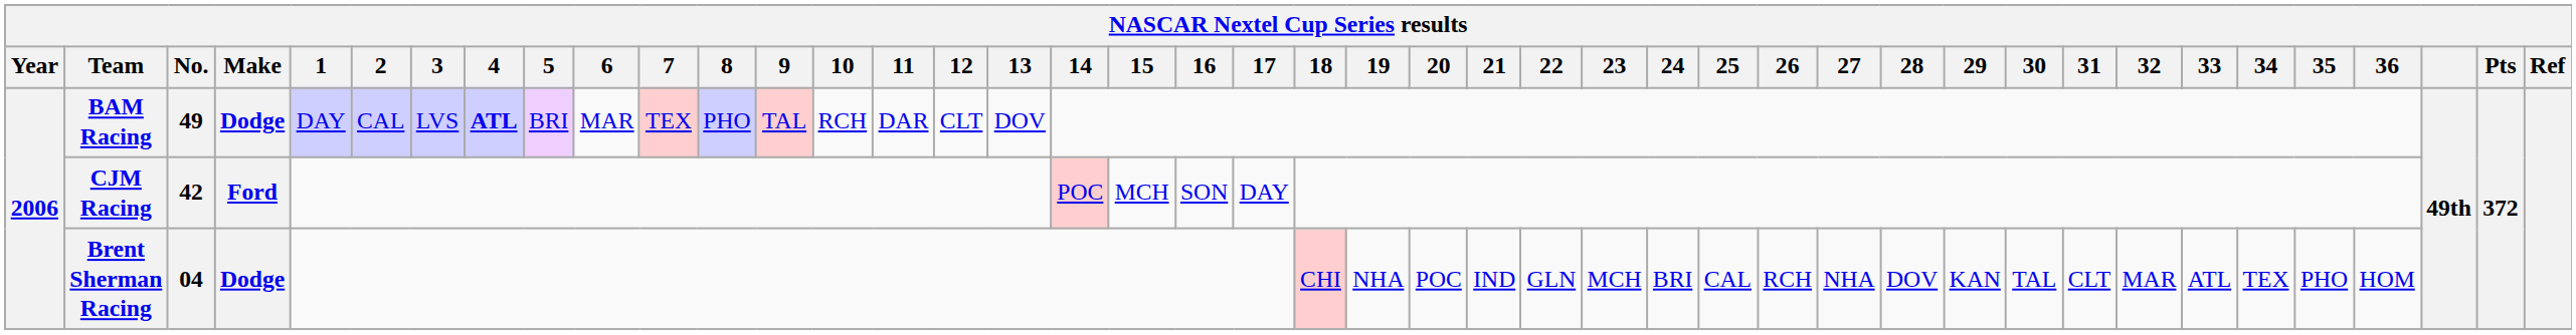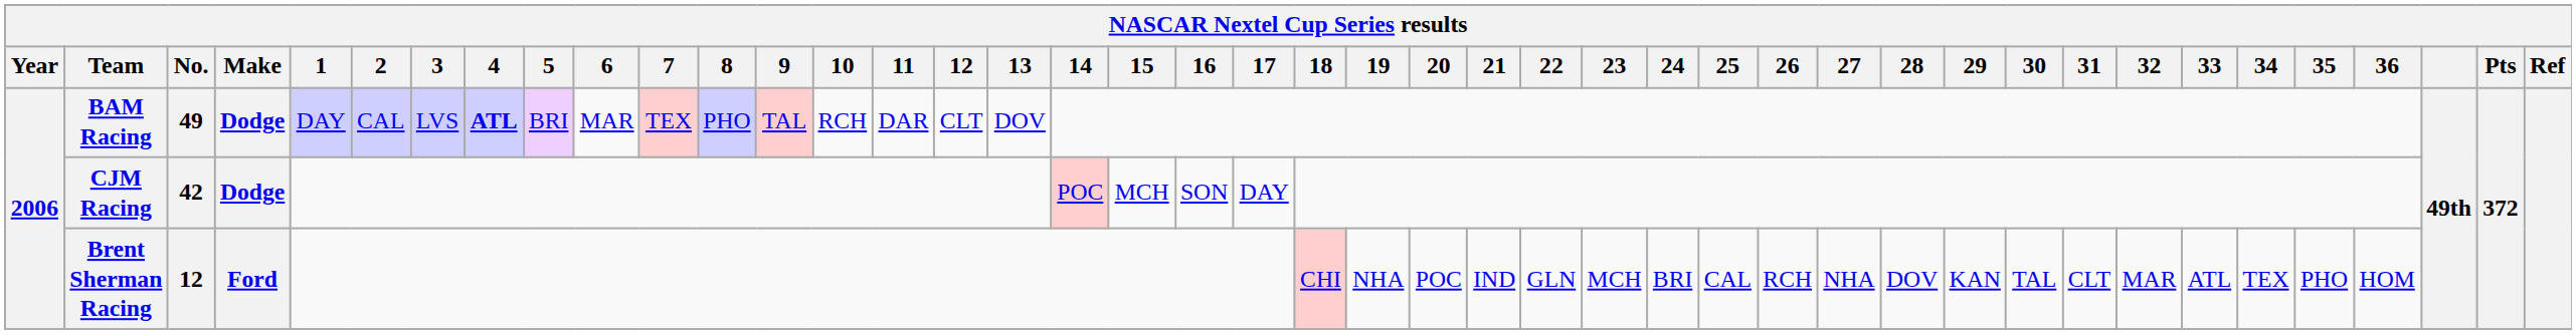CJM Racing | Make: Ford -> Dodge
Brent Sherman Racing | No.: 04 -> 12
Brent Sherman Racing | Make: Dodge -> Ford
